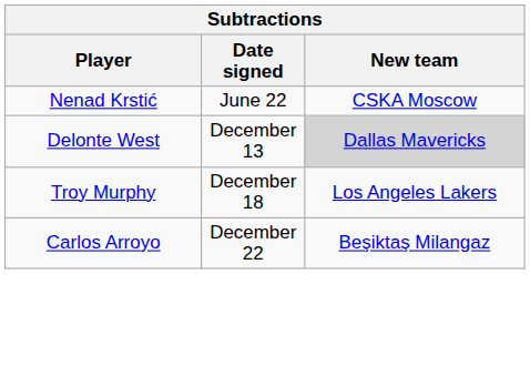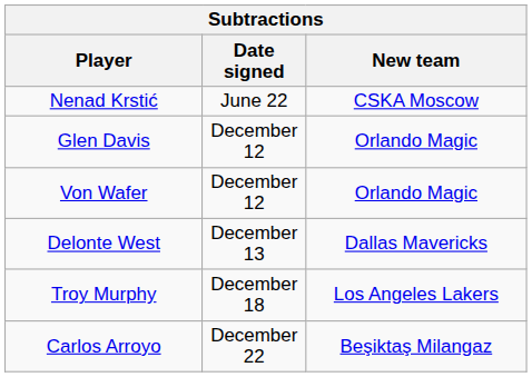+ row: Glen Davis | December 12 | Orlando Magic
+ row: Von Wafer | December 12 | Orlando Magic
Delonte West | New team: lightgrey background -> no background
